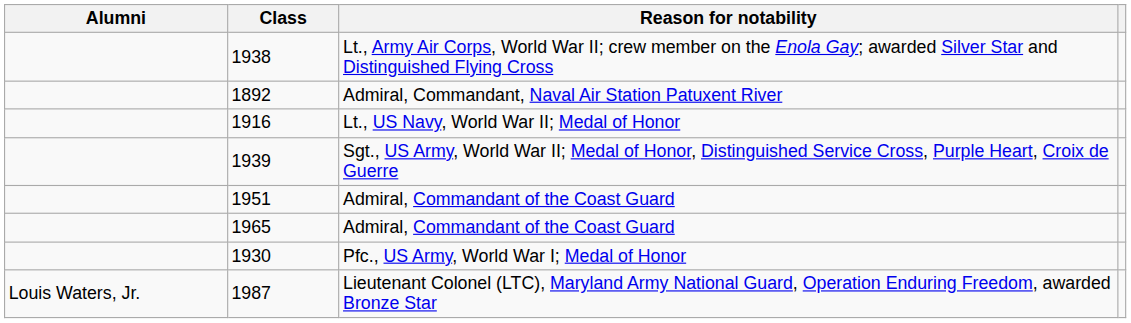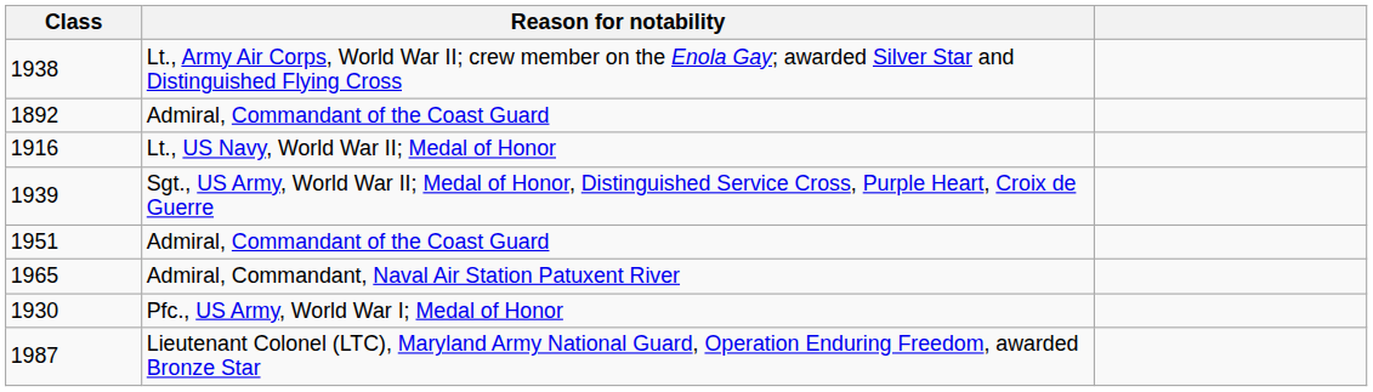- column: Alumni | Louis Waters, Jr.
1892 | Reason for notability: Admiral, Commandant, Naval Air Station Patuxent River -> Admiral, Commandant of the Coast Guard
1965 | Reason for notability: Admiral, Commandant of the Coast Guard -> Admiral, Commandant, Naval Air Station Patuxent River
